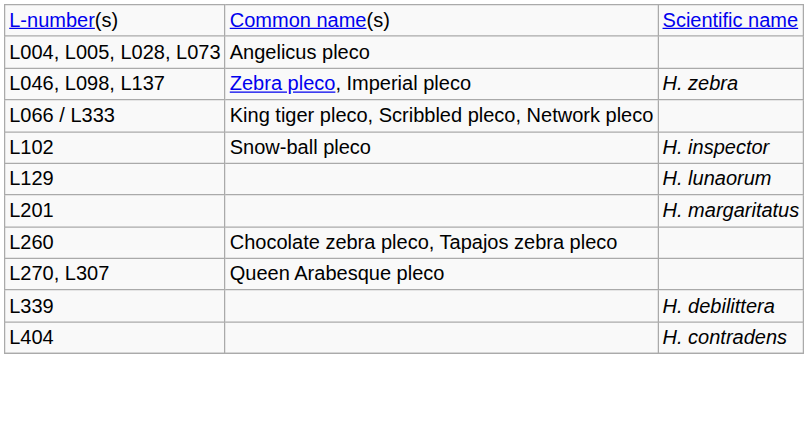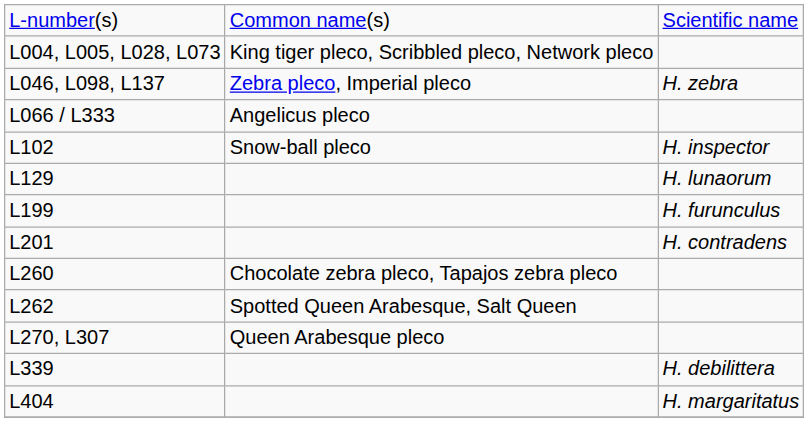L004, L005, L028, L073 | column 2: Angelicus pleco -> King tiger pleco, Scribbled pleco, Network pleco
L066 / L333 | column 2: King tiger pleco, Scribbled pleco, Network pleco -> Angelicus pleco
+ row: L199 | H. furunculus
L201 | column 3: H. margaritatus -> H. contradens
+ row: L262 | Spotted Queen Arabesque, Salt Queen
L404 | column 3: H. contradens -> H. margaritatus
